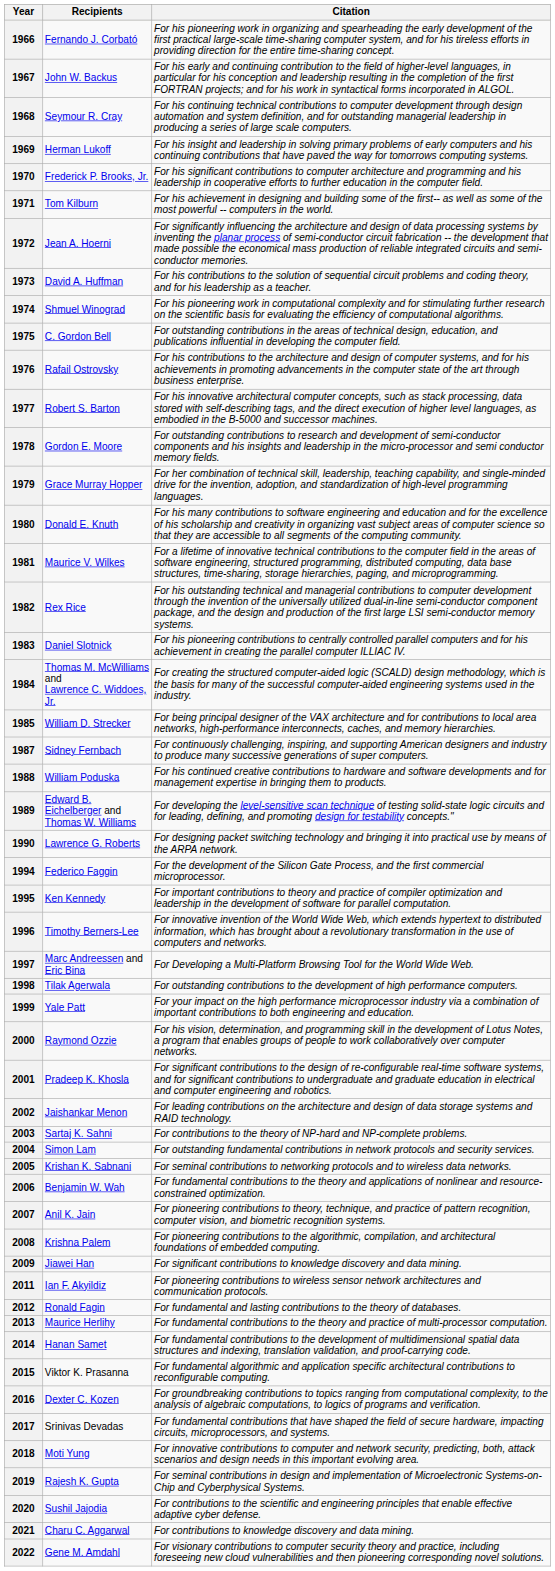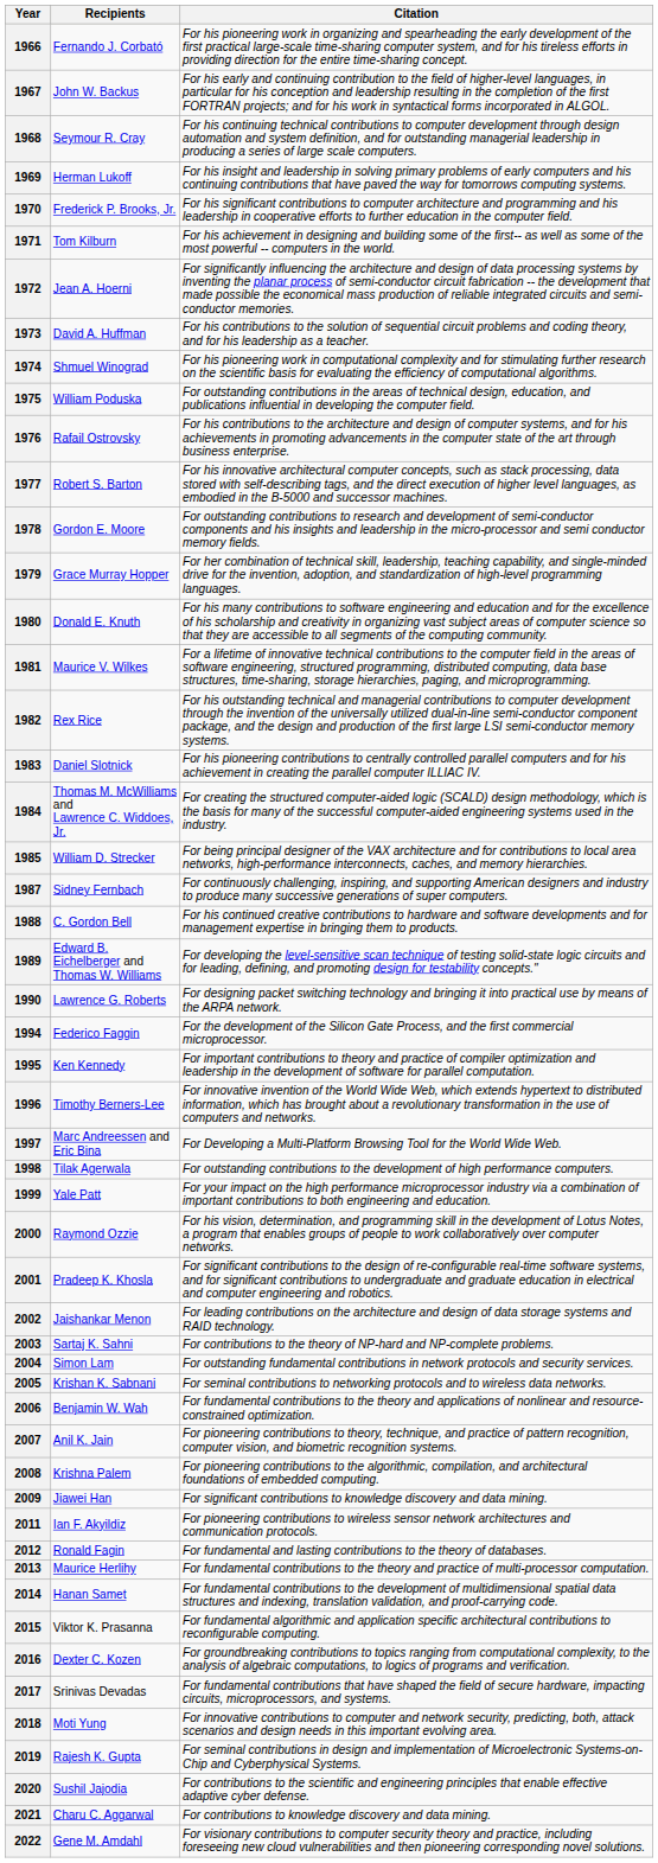1975 | Recipients: C. Gordon Bell -> William Poduska
1988 | Recipients: William Poduska -> C. Gordon Bell
